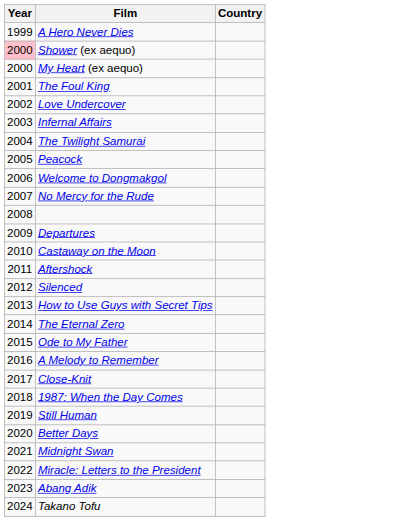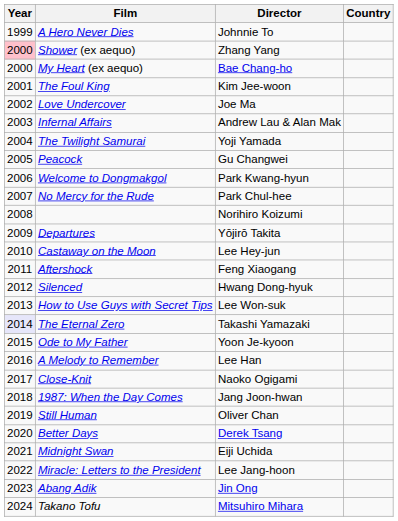+ column: Director | Johnnie To | Zhang Yang | Bae Chang-ho | Kim Jee-woon | Joe Ma | Andrew Lau & Alan Mak | Yoji Yamada | Gu Changwei | Park Kwang-hyun | Park Chul-hee | Norihiro Koizumi | Yōjirō Takita | Lee Hey-jun | Feng Xiaogang | Hwang Dong-hyuk | Lee Won-suk | Takashi Yamazaki | Yoon Je-kyoon | Lee Han | Naoko Ogigami | Jang Joon-hwan | Oliver Chan | Derek Tsang | Eiji Uchida | Lee Jang-hoon | Jin Ong | Mitsuhiro Mihara
The Eternal Zero | Year: no background -> lavender background
